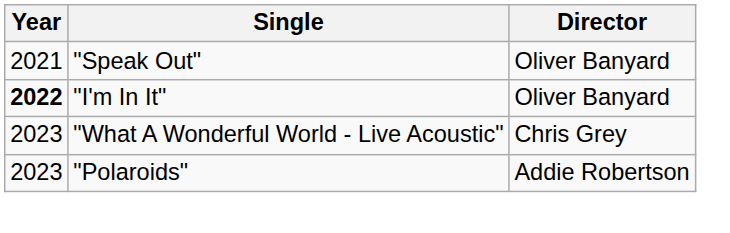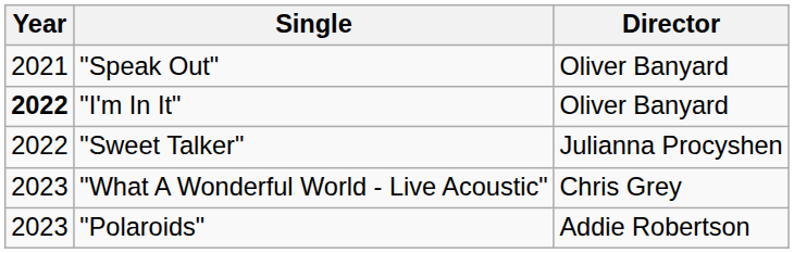+ row: 2022 | "Sweet Talker" | Julianna Procyshen
